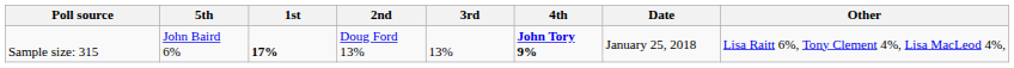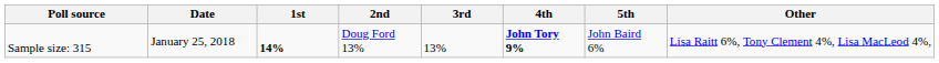columns swapped: Date <-> 5th
Sample size: 315 | 1st: 17% -> 14%
